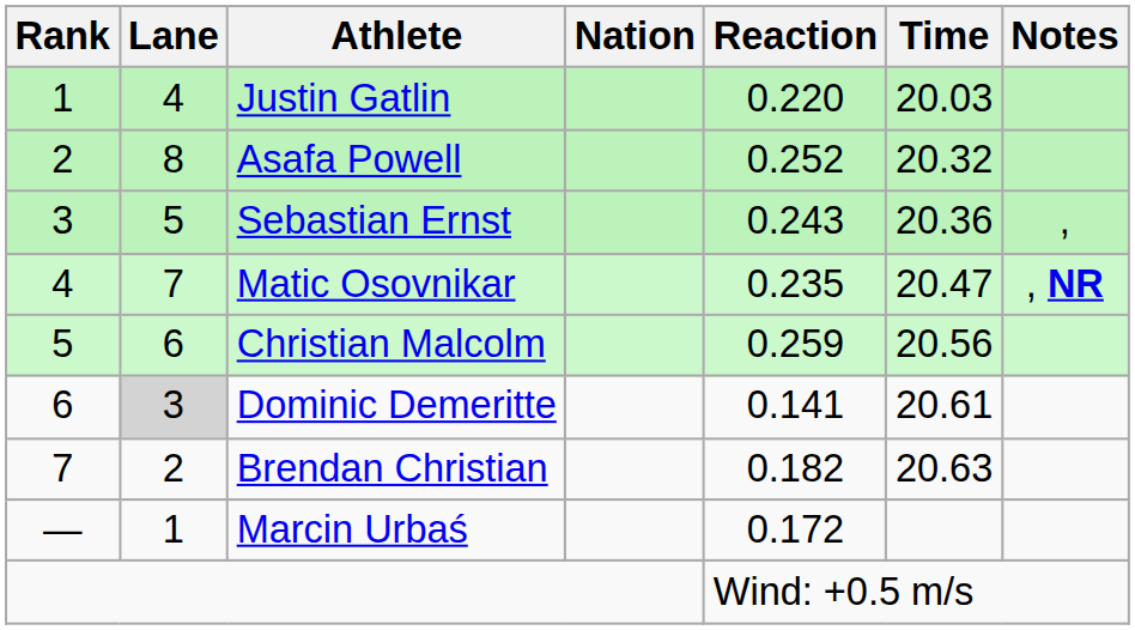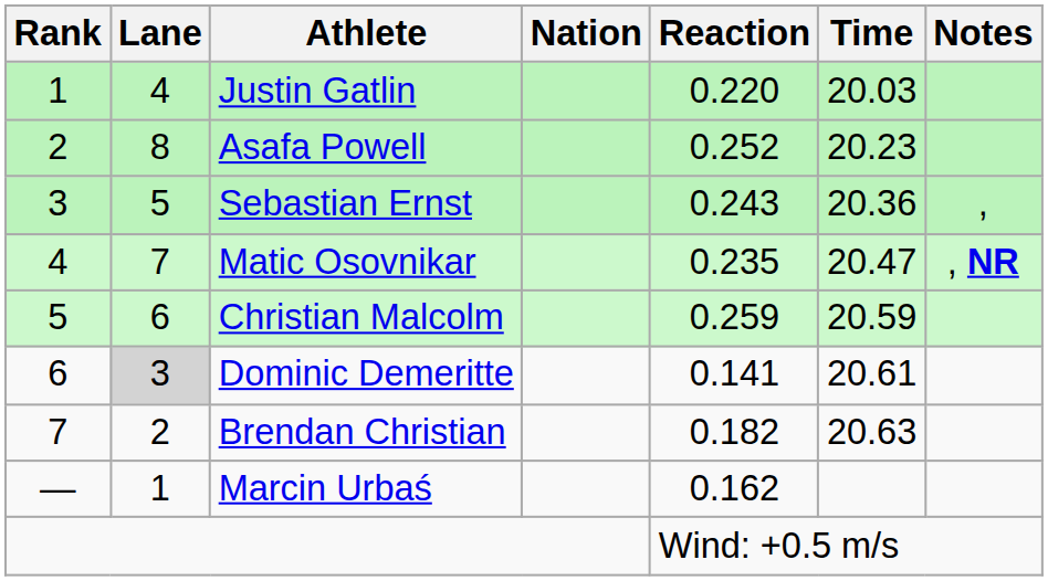Asafa Powell | Time: 20.32 -> 20.23
Christian Malcolm | Time: 20.56 -> 20.59
Marcin Urbaś | Reaction: 0.172 -> 0.162
